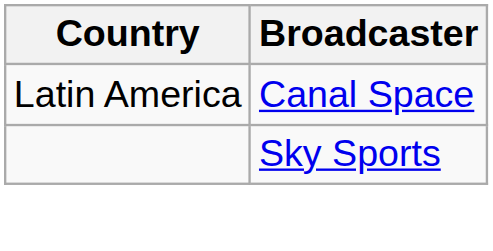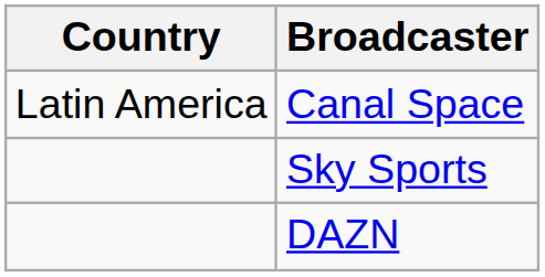+ row: DAZN
